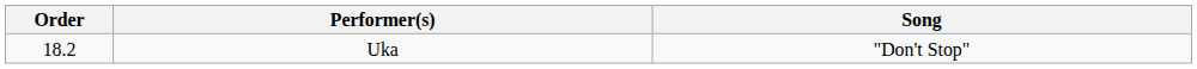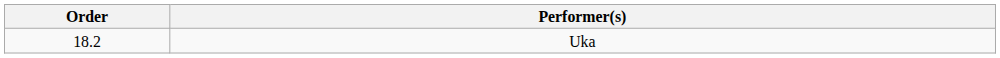- column: Song | "Don't Stop"
